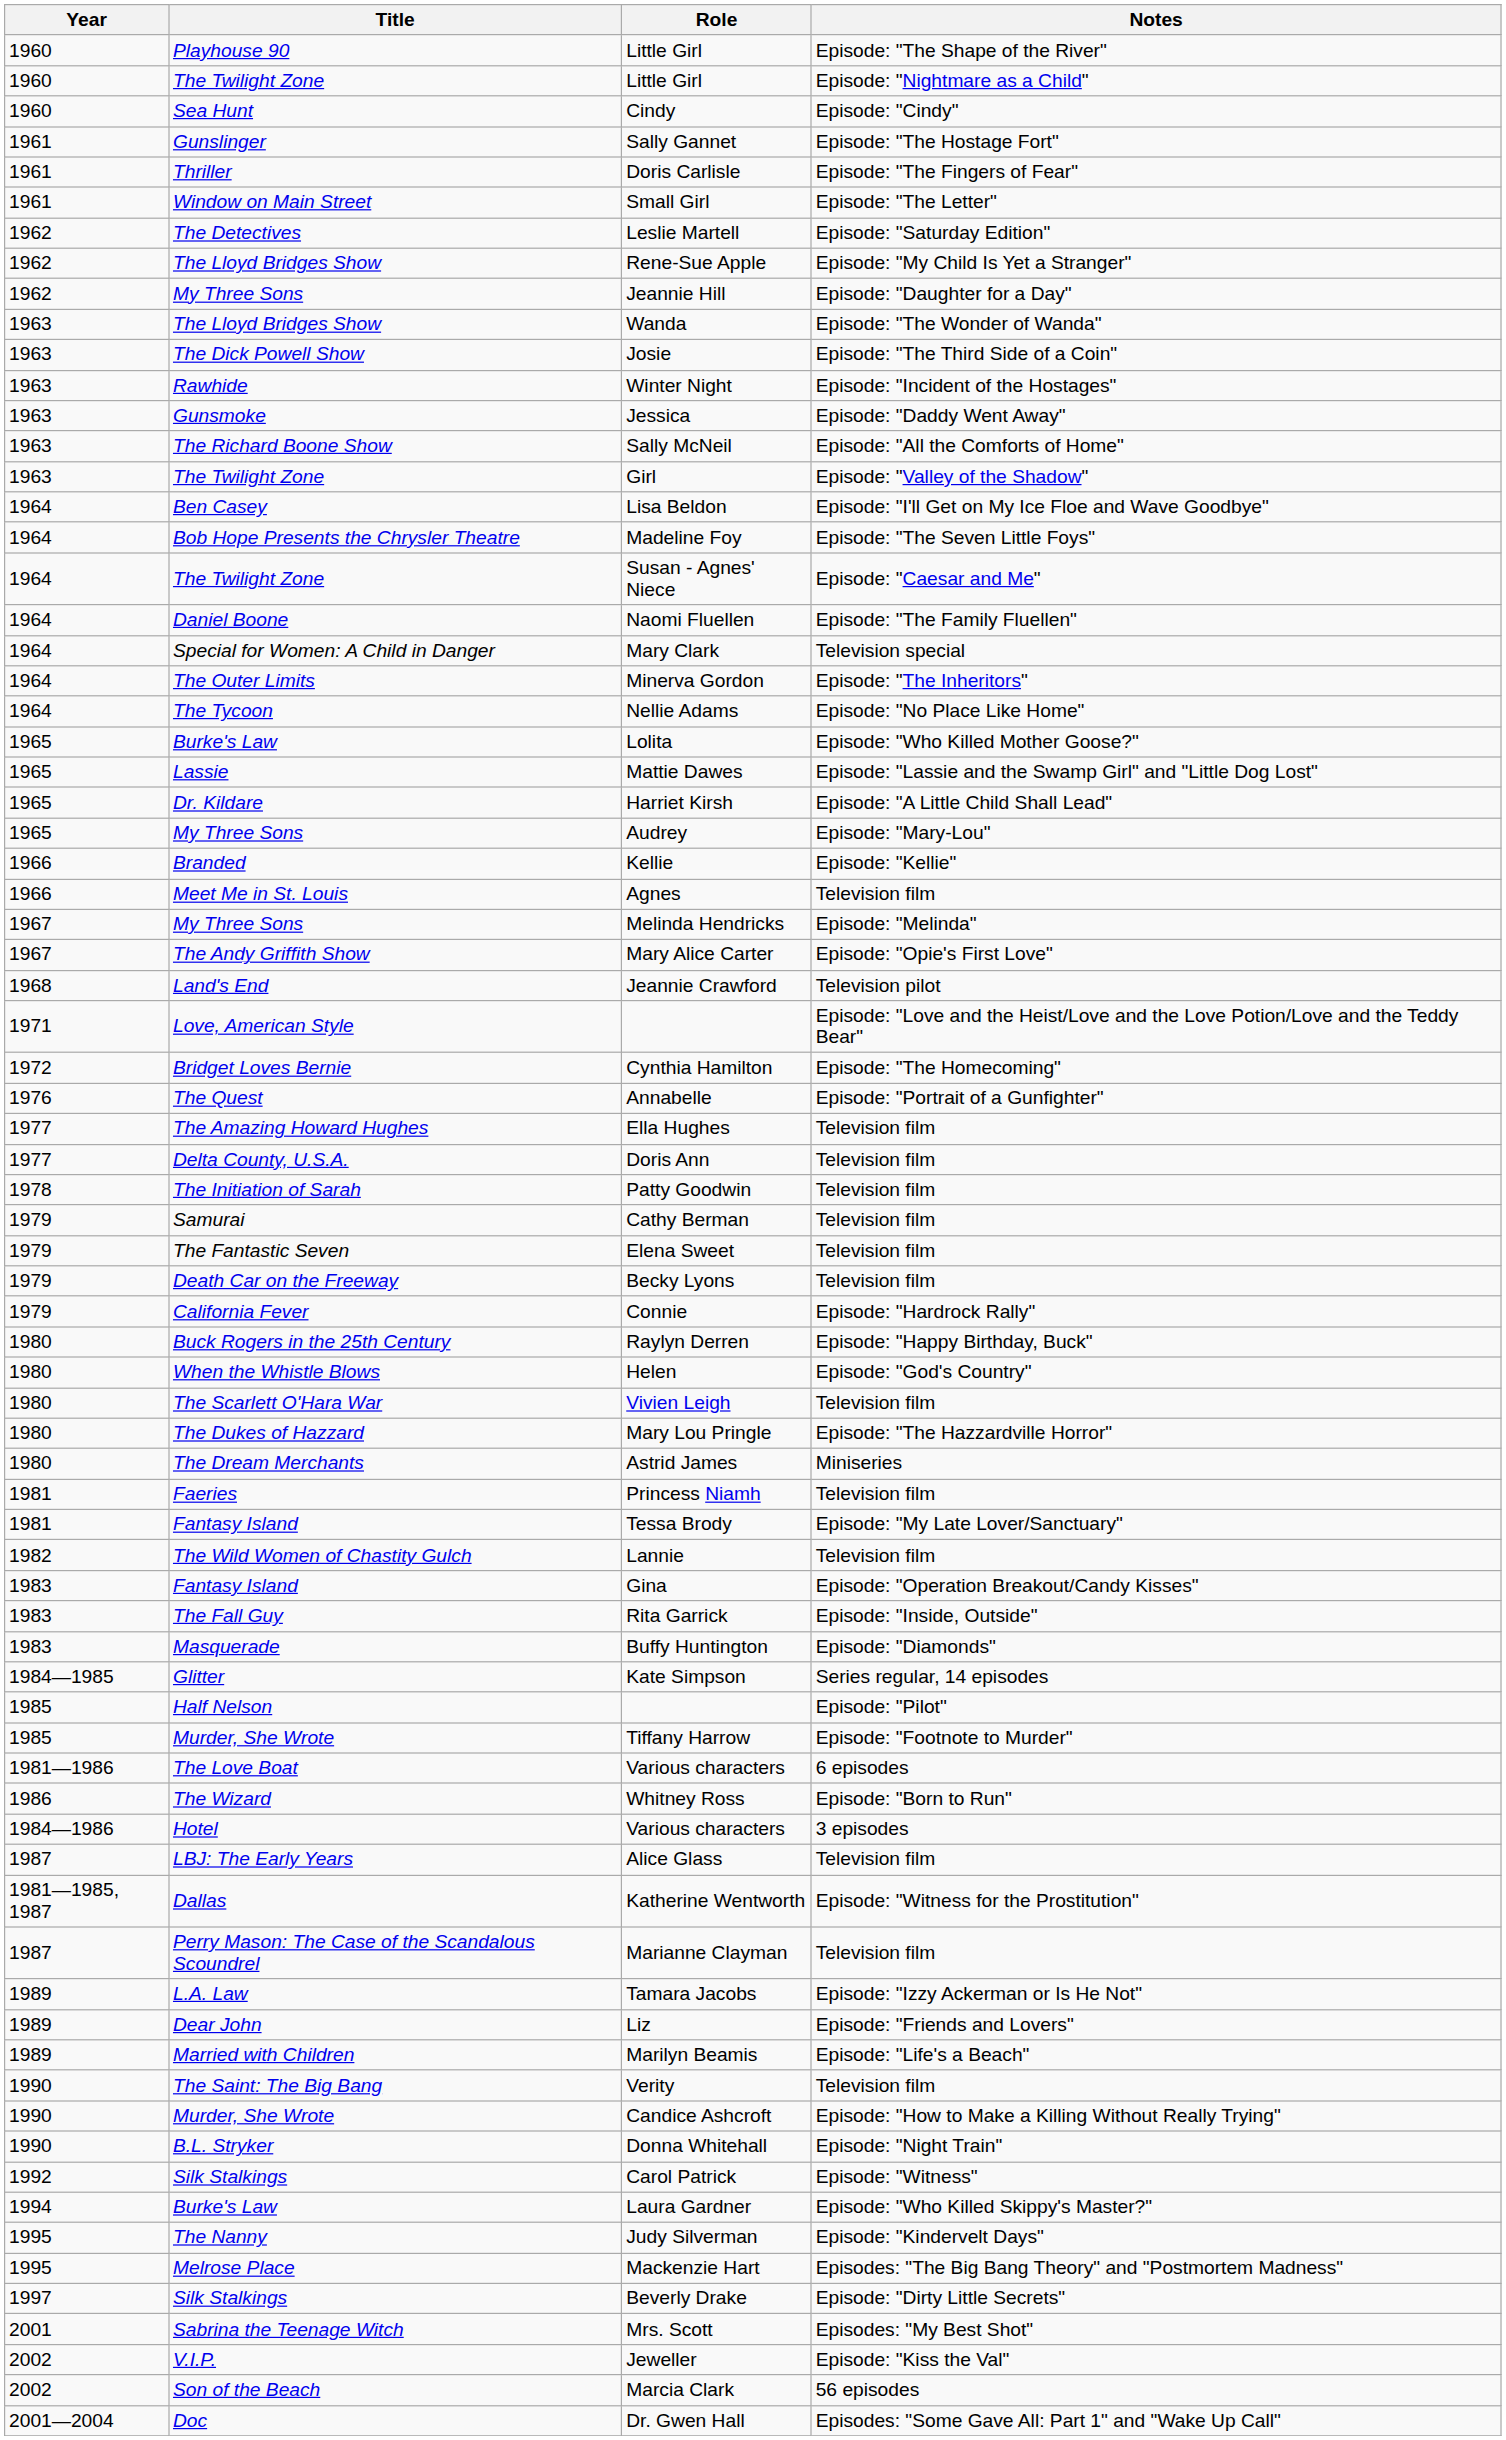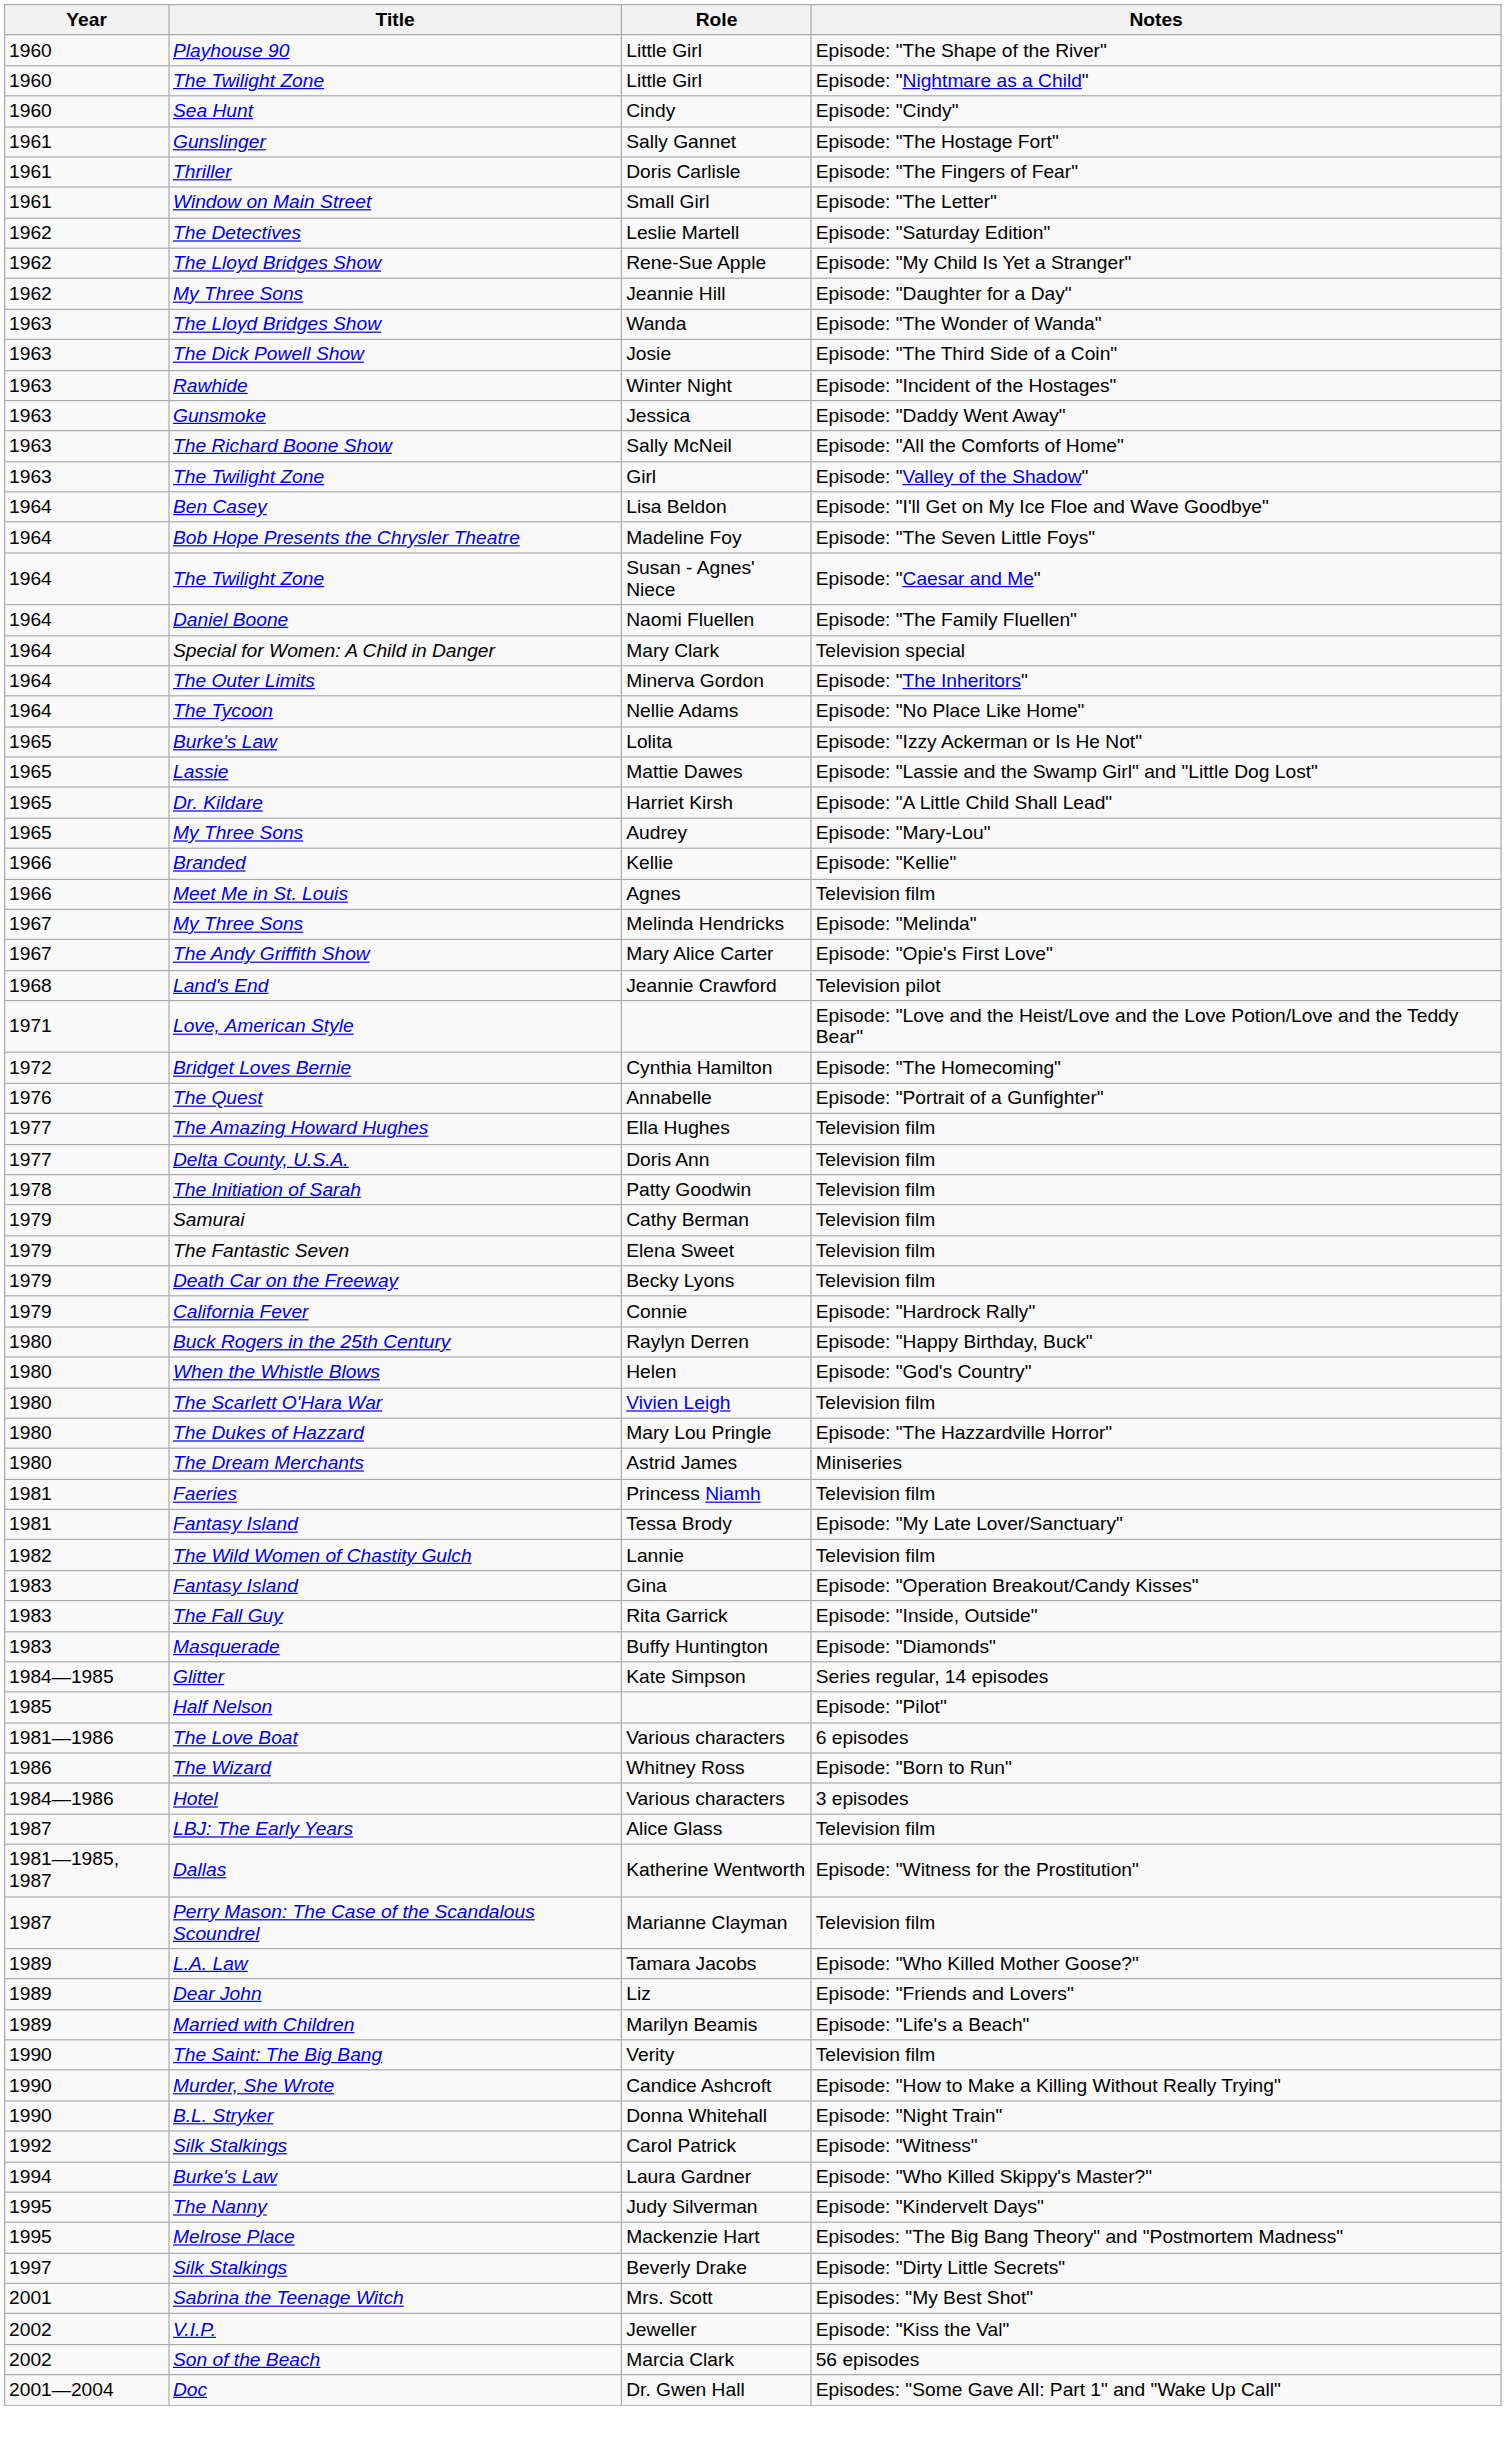Lolita | Notes: Episode: "Who Killed Mother Goose?" -> Episode: "Izzy Ackerman or Is He Not"
- row: 1985 | Murder, She Wrote | Tiffany Harrow | Episode: "Footnote to Murder"
Tamara Jacobs | Notes: Episode: "Izzy Ackerman or Is He Not" -> Episode: "Who Killed Mother Goose?"
